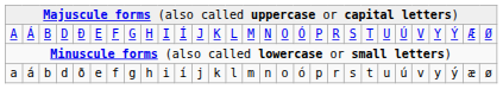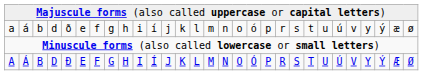rows swapped: A <-> a
